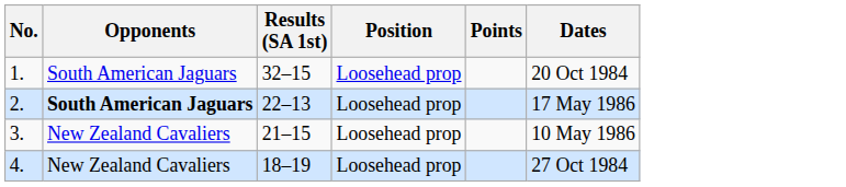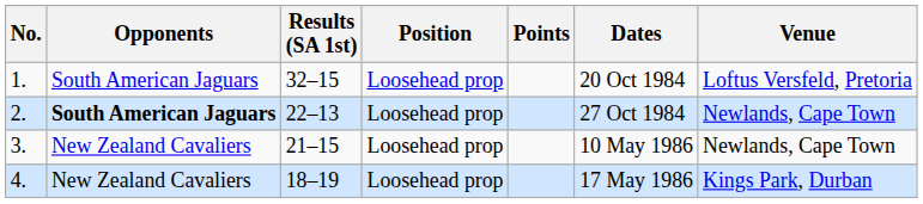+ column: Venue | Loftus Versfeld, Pretoria | Newlands, Cape Town | Newlands, Cape Town | Kings Park, Durban
2. | Dates: 17 May 1986 -> 27 Oct 1984
4. | Dates: 27 Oct 1984 -> 17 May 1986
